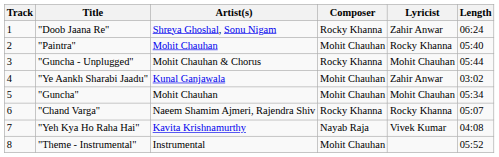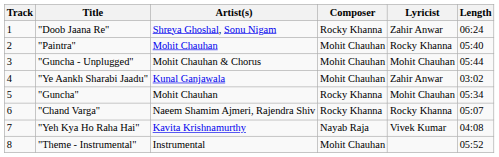"Guncha - Unplugged" | Composer: Rocky Khanna -> Mohit Chauhan
"Guncha" | Composer: Mohit Chauhan -> Rocky Khanna
